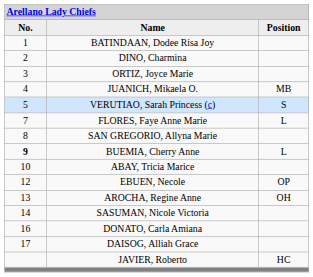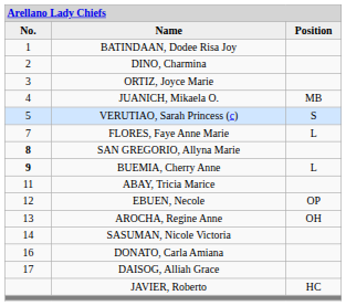SAN GREGORIO, Allyna Marie | column 1: normal -> bold
ABAY, Tricia Marice | column 1: 10 -> 11
